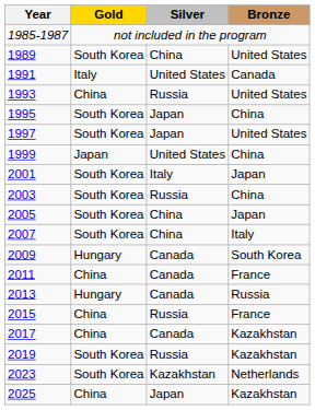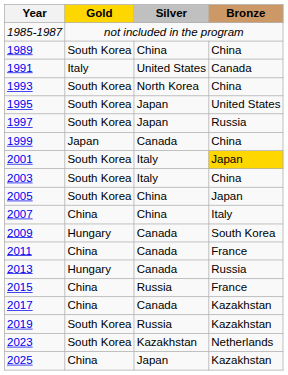1989 | Bronze: United States -> China
1993 | Gold: China -> South Korea
1993 | Silver: Russia -> North Korea
1993 | Bronze: United States -> China
1995 | Bronze: China -> United States
1997 | Bronze: United States -> Russia
1999 | Silver: United States -> Canada
2001 | Bronze: no background -> gold background
2003 | Silver: Russia -> Italy
2007 | Gold: South Korea -> China
